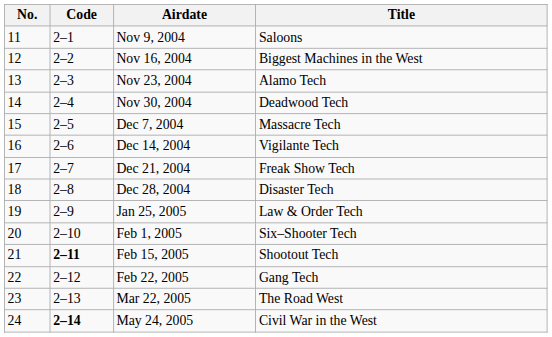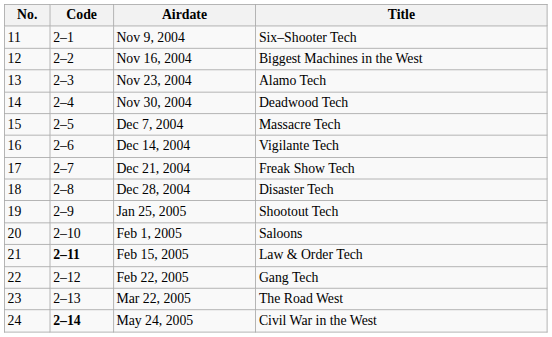Nov 9, 2004 | Title: Saloons -> Six–Shooter Tech
Jan 25, 2005 | Title: Law & Order Tech -> Shootout Tech
Feb 1, 2005 | Title: Six–Shooter Tech -> Saloons
Feb 15, 2005 | Title: Shootout Tech -> Law & Order Tech
